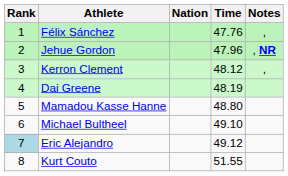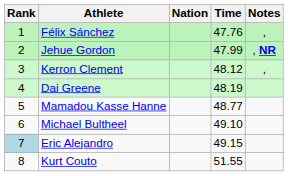Jehue Gordon | Time: 47.96 -> 47.99
Mamadou Kasse Hanne | Time: 48.80 -> 48.77
Eric Alejandro | Time: 49.12 -> 49.15
